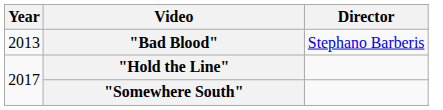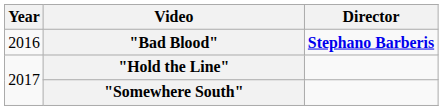"Bad Blood" | Year: 2013 -> 2016
"Bad Blood" | Director: normal -> bold
